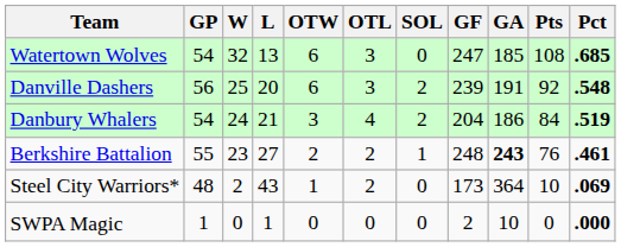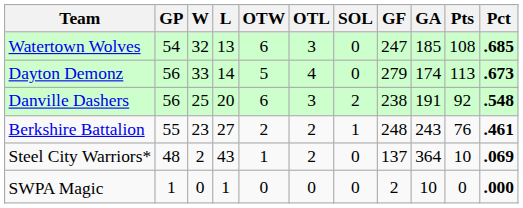+ row: Dayton Demonz | 56 | 33 | 14 | 5 | 4 | 0 | 279 | 174 | 113 | .673
Danville Dashers | GF: 239 -> 238
- row: Danbury Whalers | 54 | 24 | 21 | 3 | 4 | 2 | 204 | 186 | 84 | .519
Berkshire Battalion | GA: bold -> normal
Steel City Warriors* | GF: 173 -> 137
